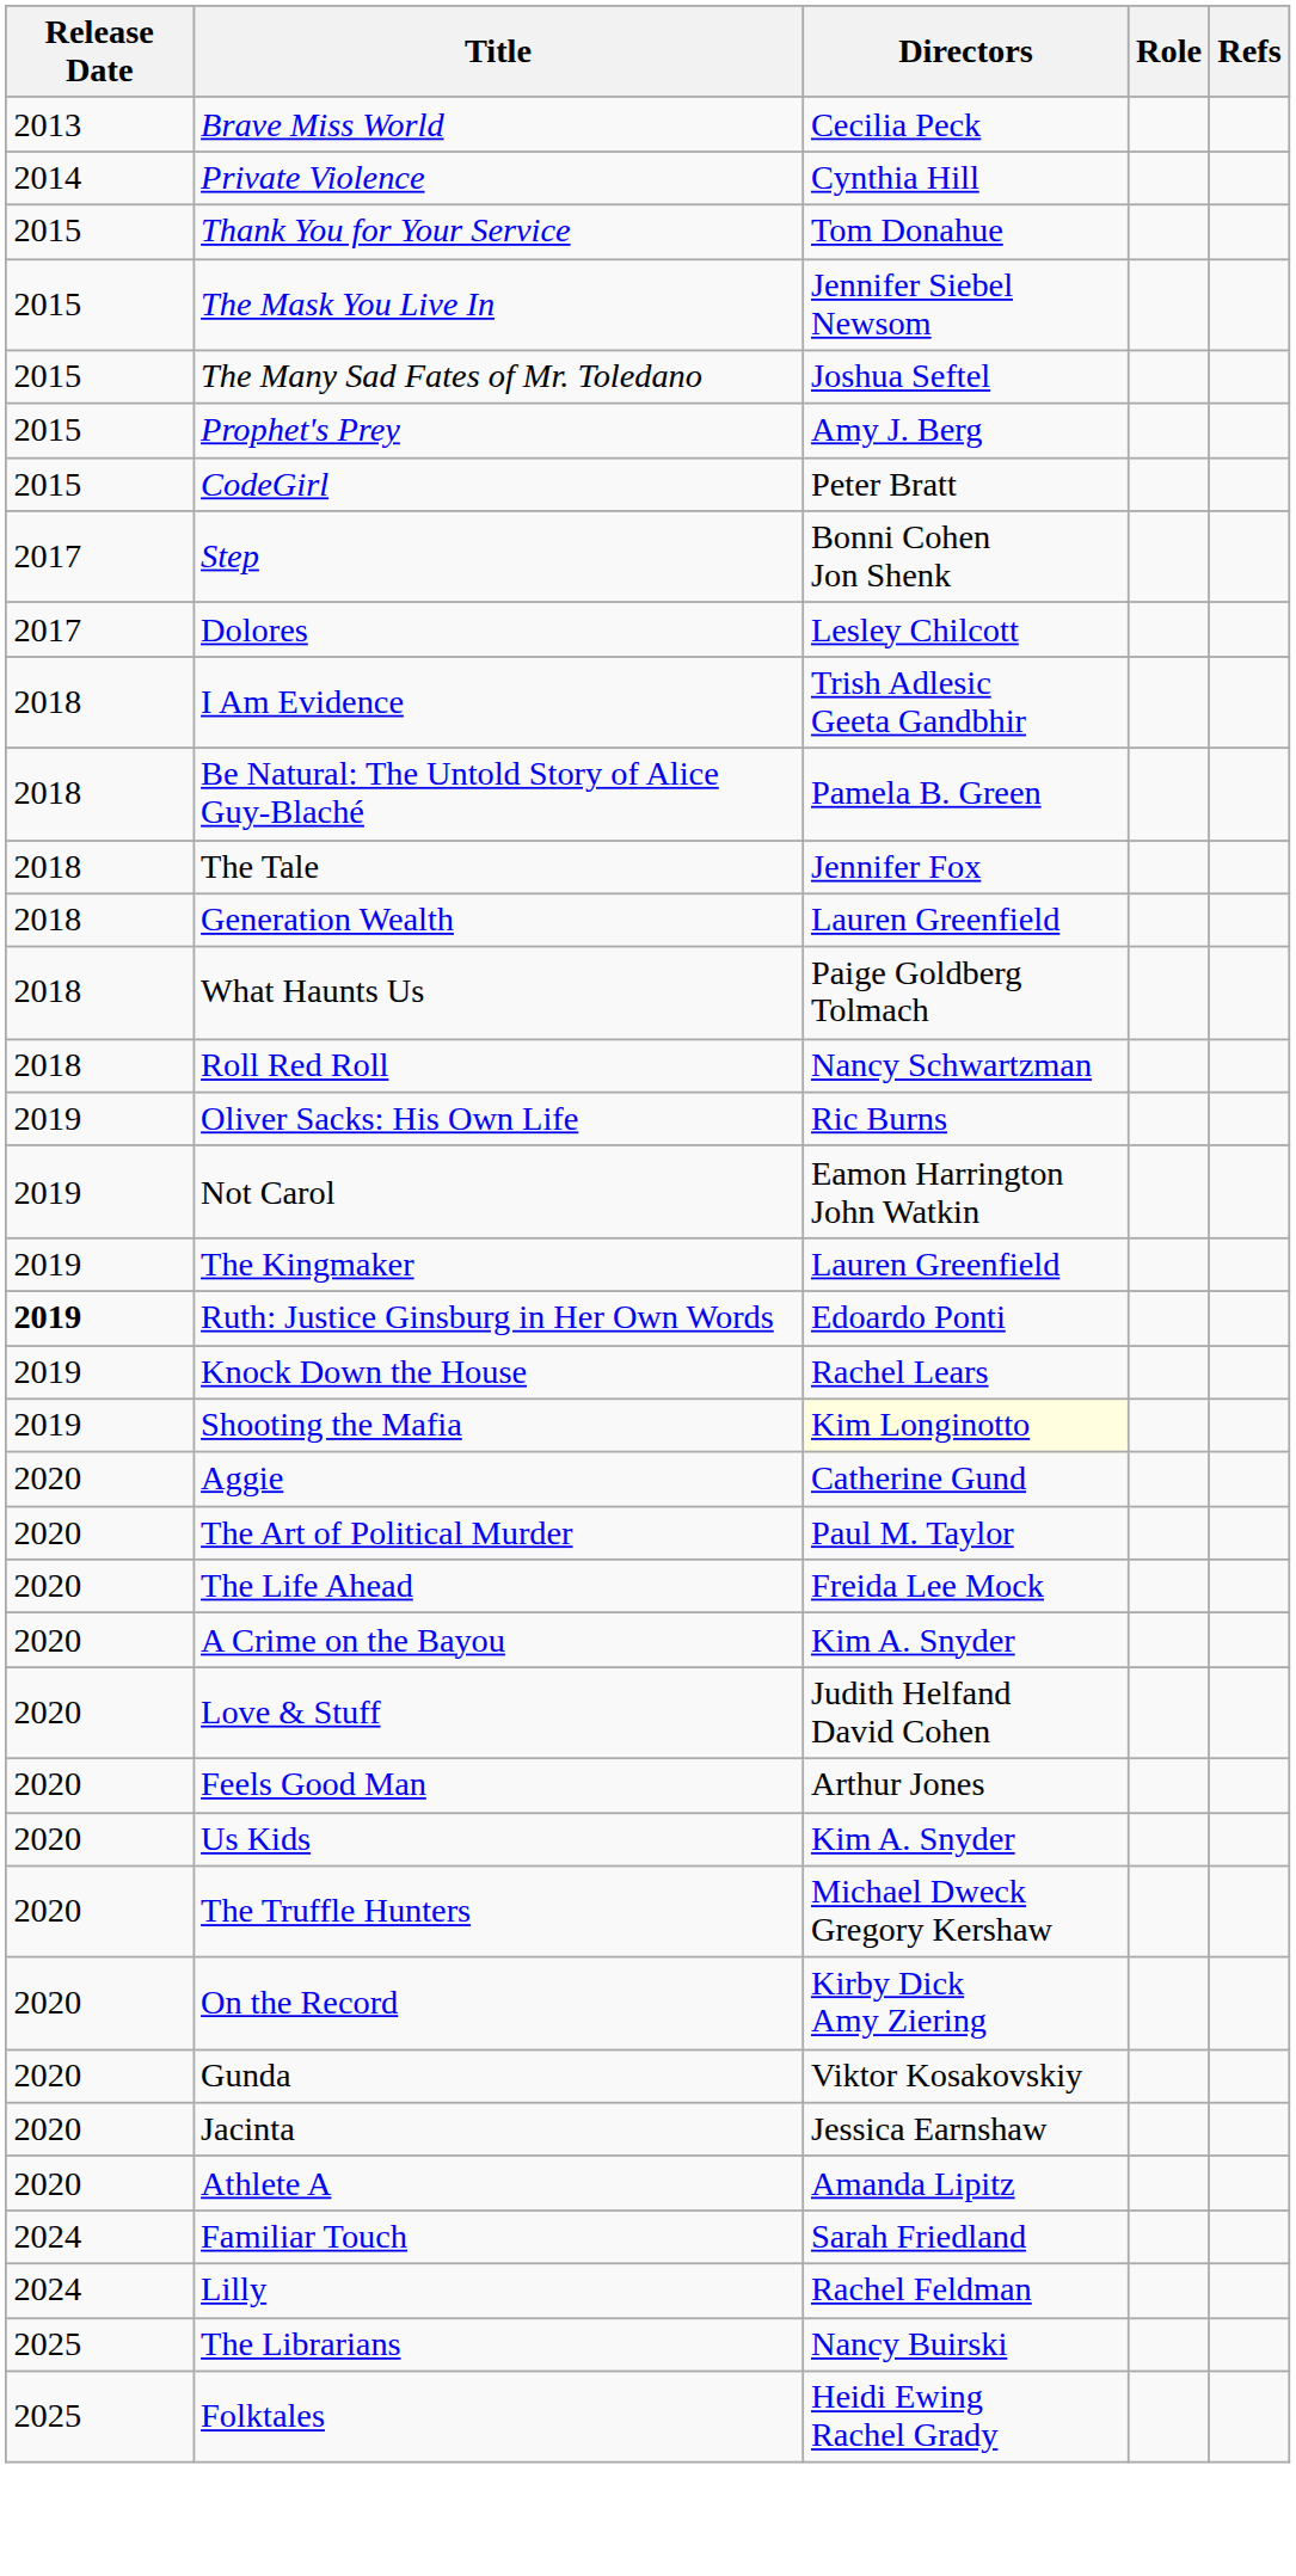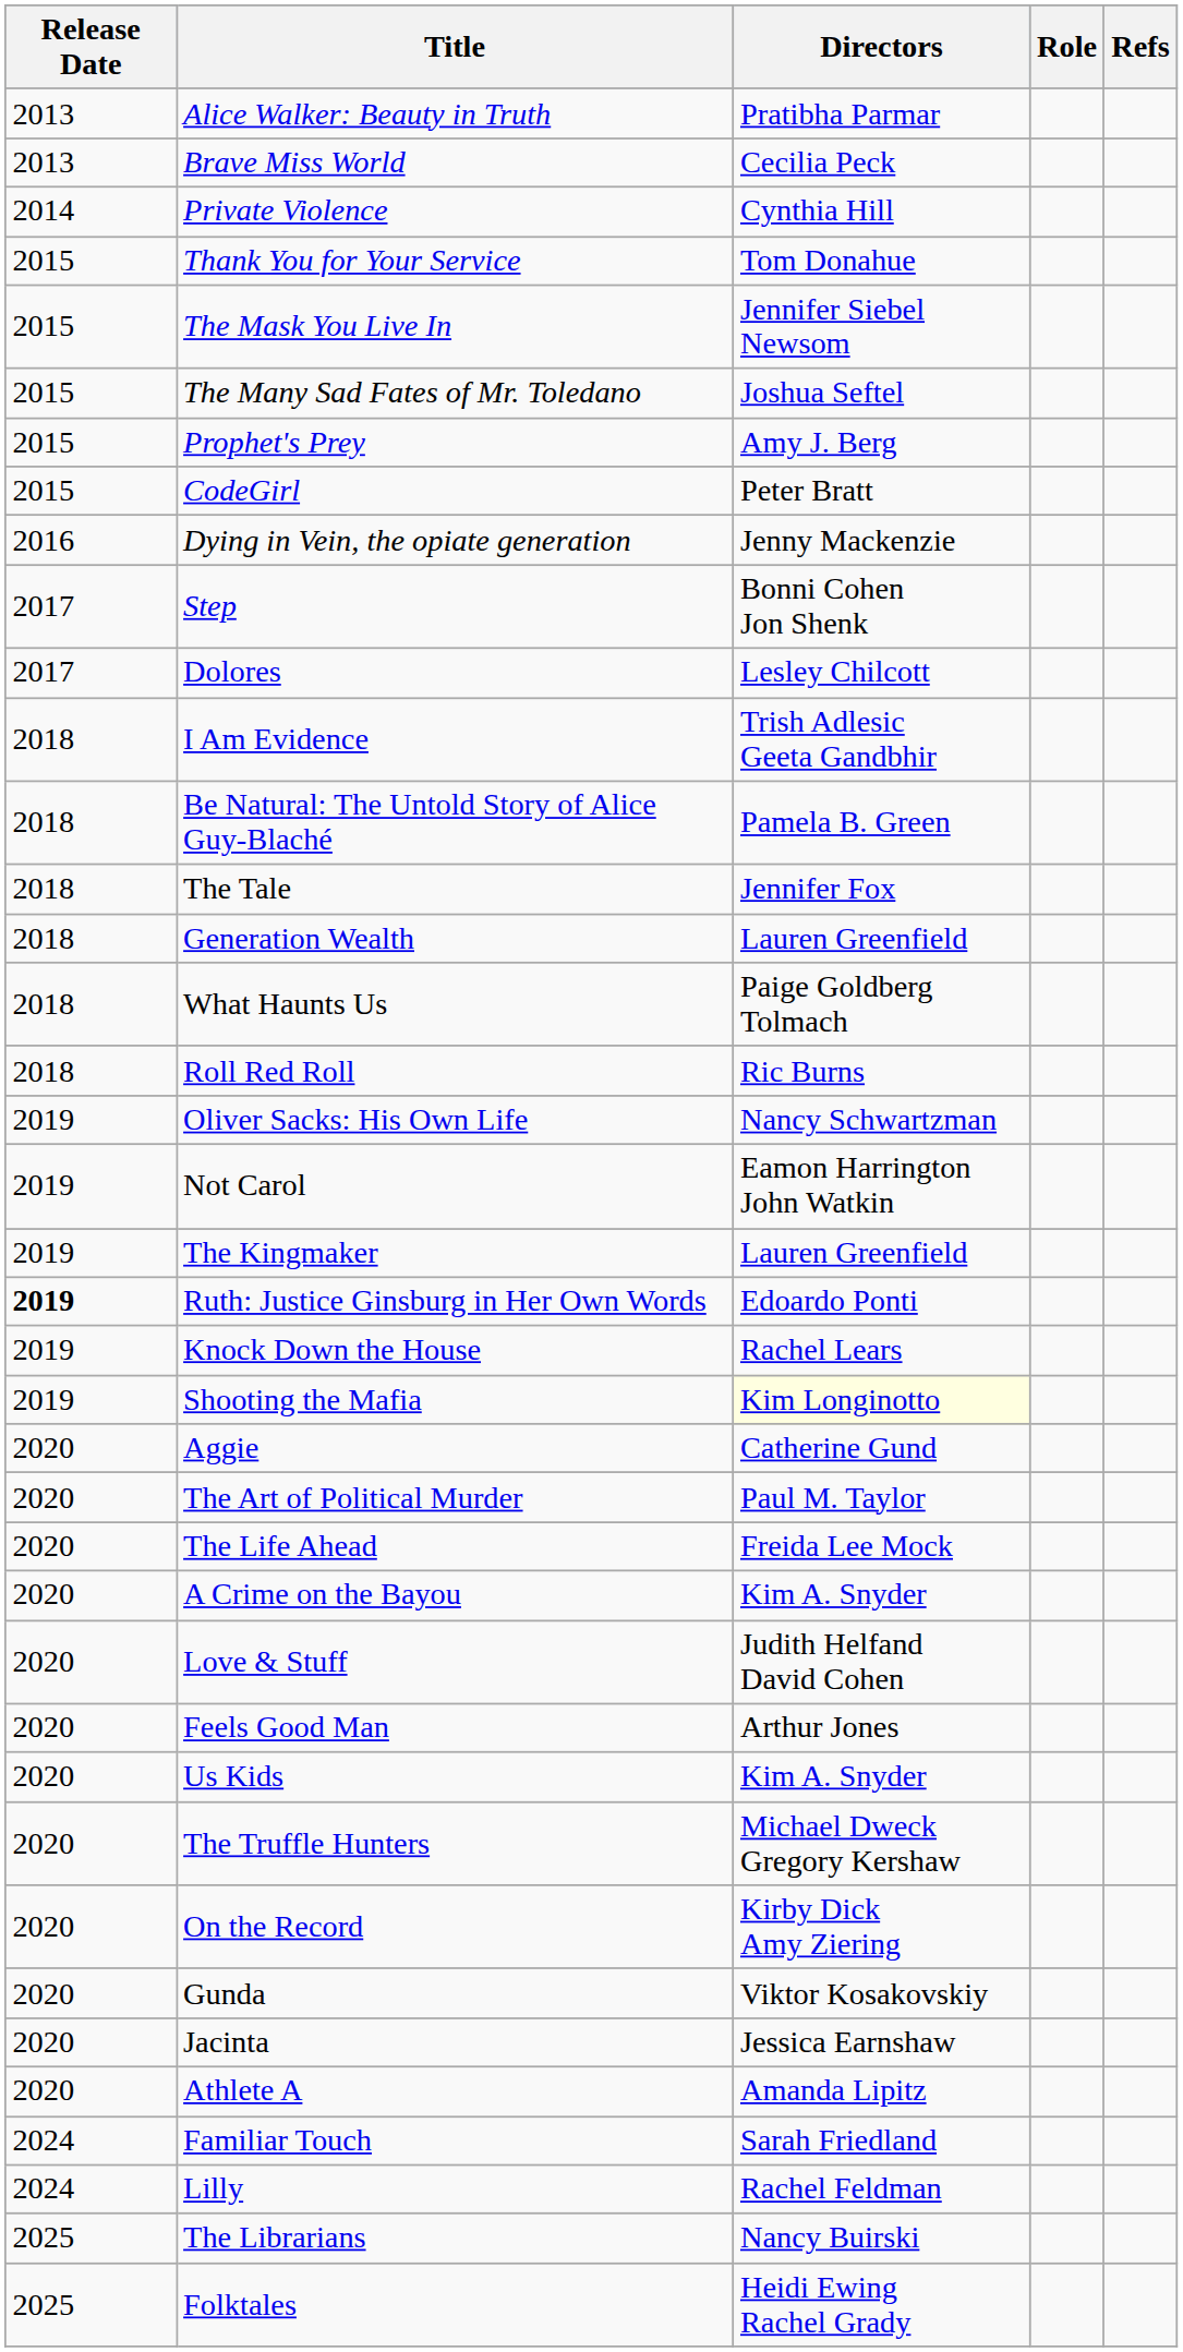+ row: 2013 | Alice Walker: Beauty in Truth | Pratibha Parmar
+ row: 2016 | Dying in Vein, the opiate generation | Jenny Mackenzie
Roll Red Roll | Directors: Nancy Schwartzman -> Ric Burns
Oliver Sacks: His Own Life | Directors: Ric Burns -> Nancy Schwartzman
